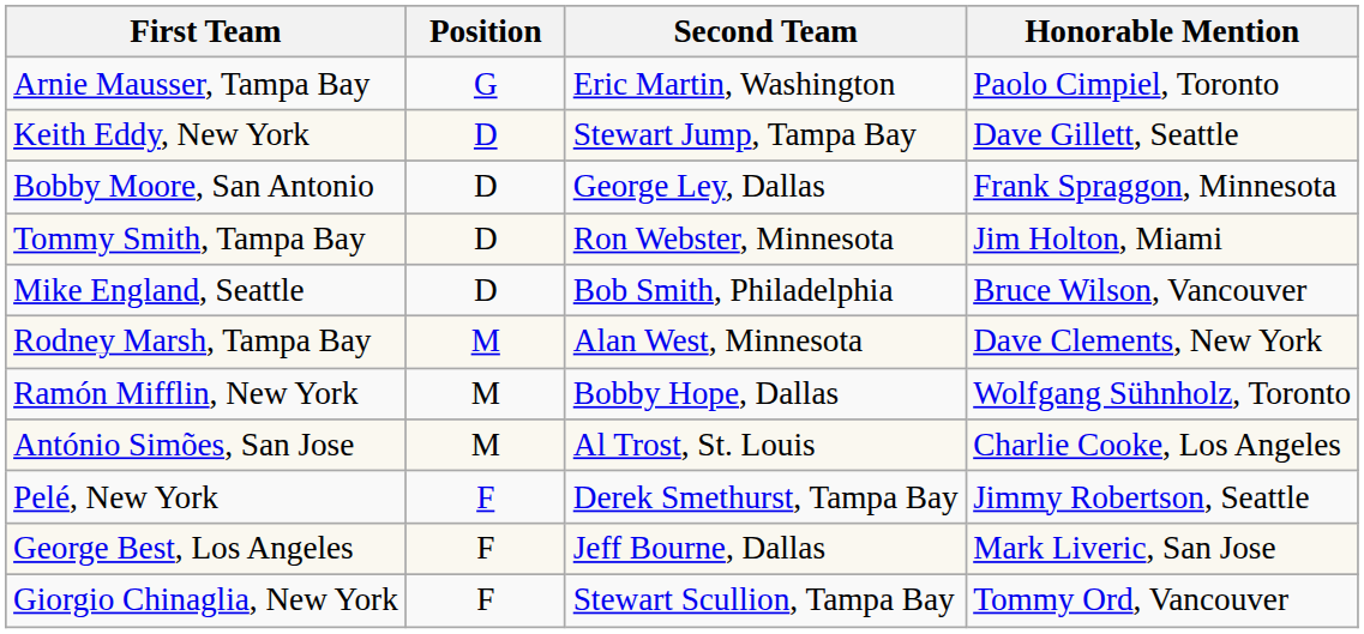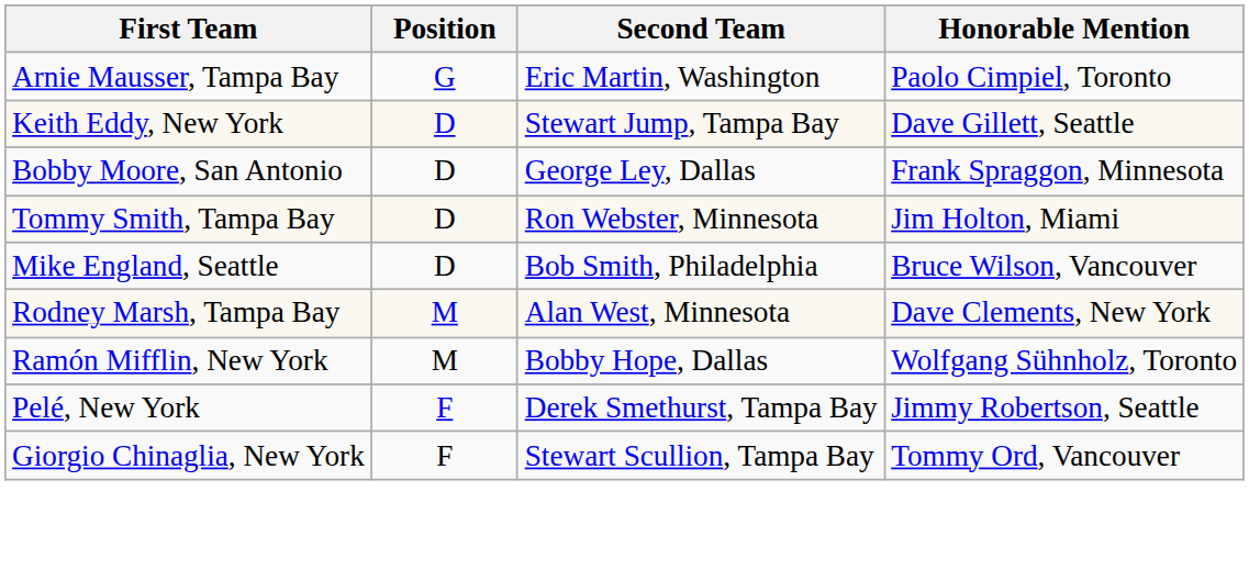- row: António Simões, San Jose | M | Al Trost, St. Louis | Charlie Cooke, Los Angeles
- row: George Best, Los Angeles | F | Jeff Bourne, Dallas | Mark Liveric, San Jose
